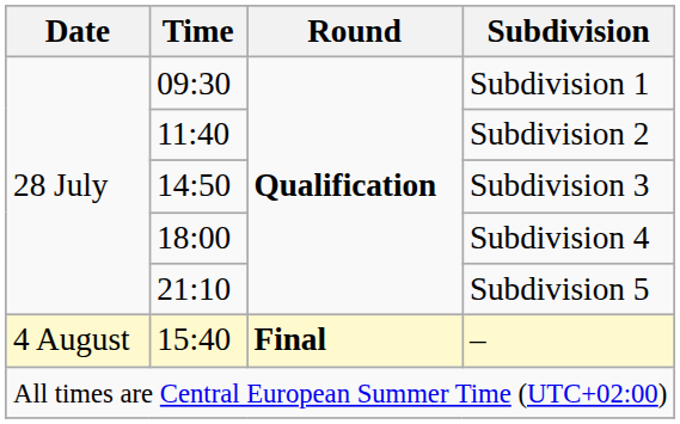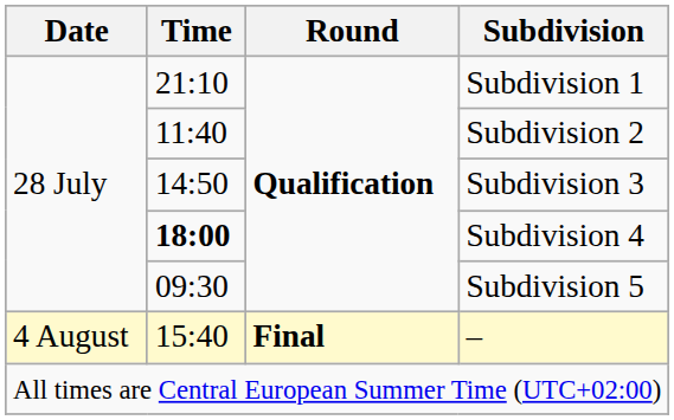Subdivision 1 | Time: 09:30 -> 21:10
Subdivision 4 | Time: normal -> bold
Subdivision 5 | Time: 21:10 -> 09:30
